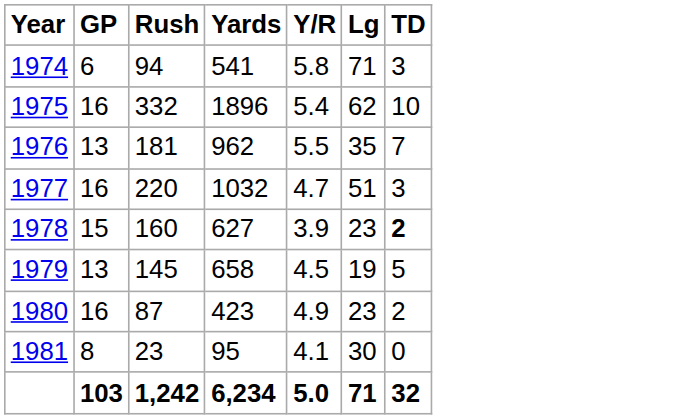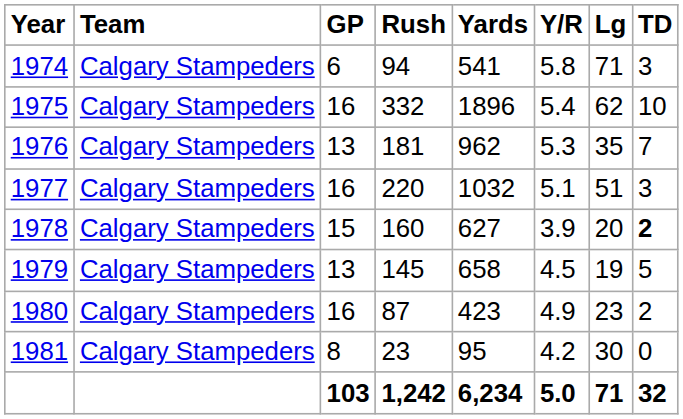+ column: Team | Calgary Stampeders | Calgary Stampeders | Calgary Stampeders | Calgary Stampeders | Calgary Stampeders | Calgary Stampeders | Calgary Stampeders | Calgary Stampeders
1976 | Y/R: 5.5 -> 5.3
1977 | Y/R: 4.7 -> 5.1
1978 | Lg: 23 -> 20
1981 | Y/R: 4.1 -> 4.2
